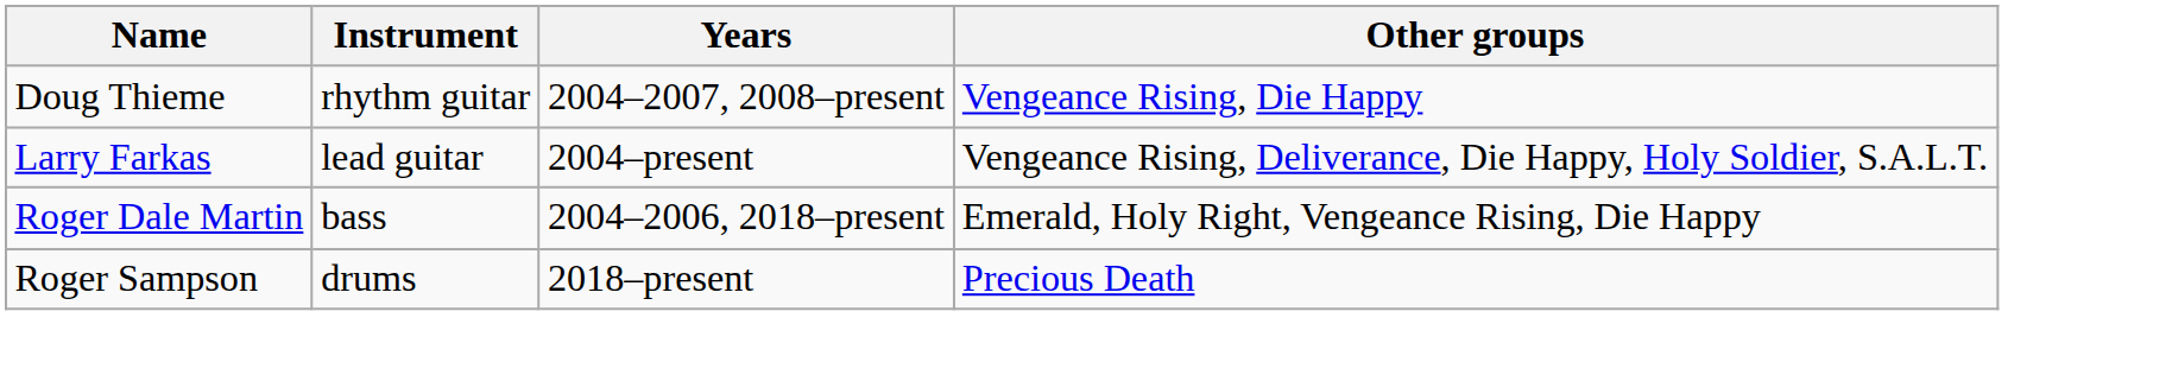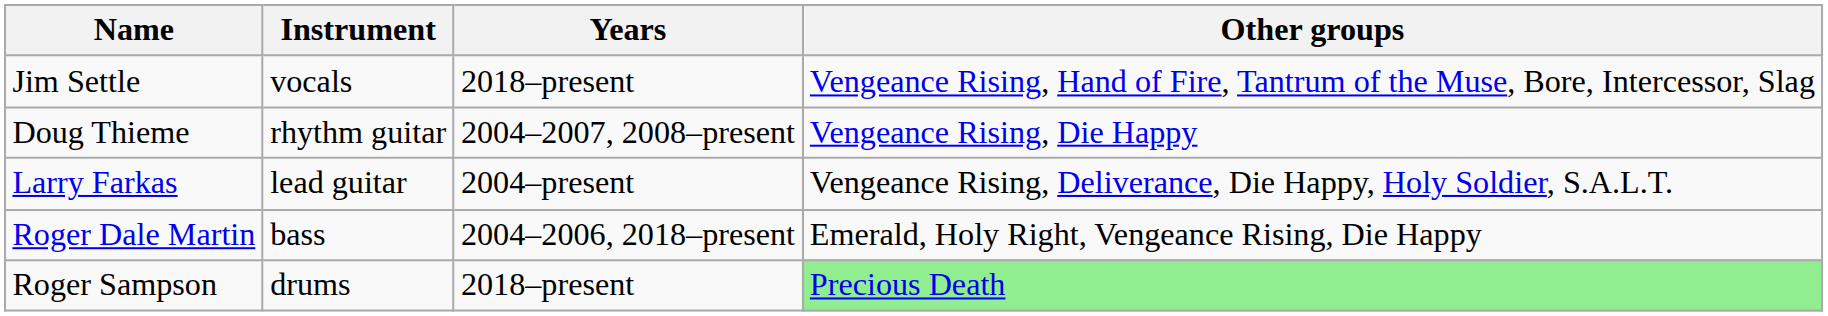+ row: Jim Settle | vocals | 2018–present | Vengeance Rising, Hand of Fire, Tantrum of the Muse, Bore, Intercessor, Slag
Roger Sampson | Other groups: no background -> lightgreen background
